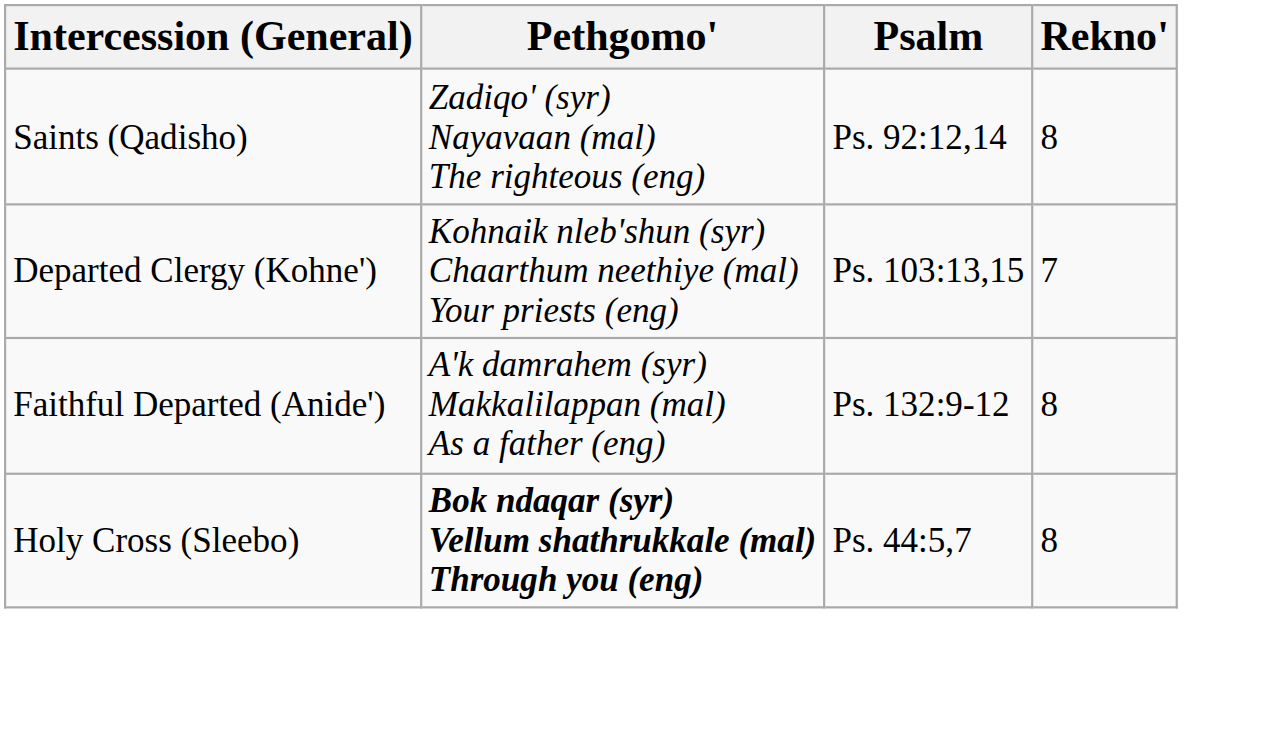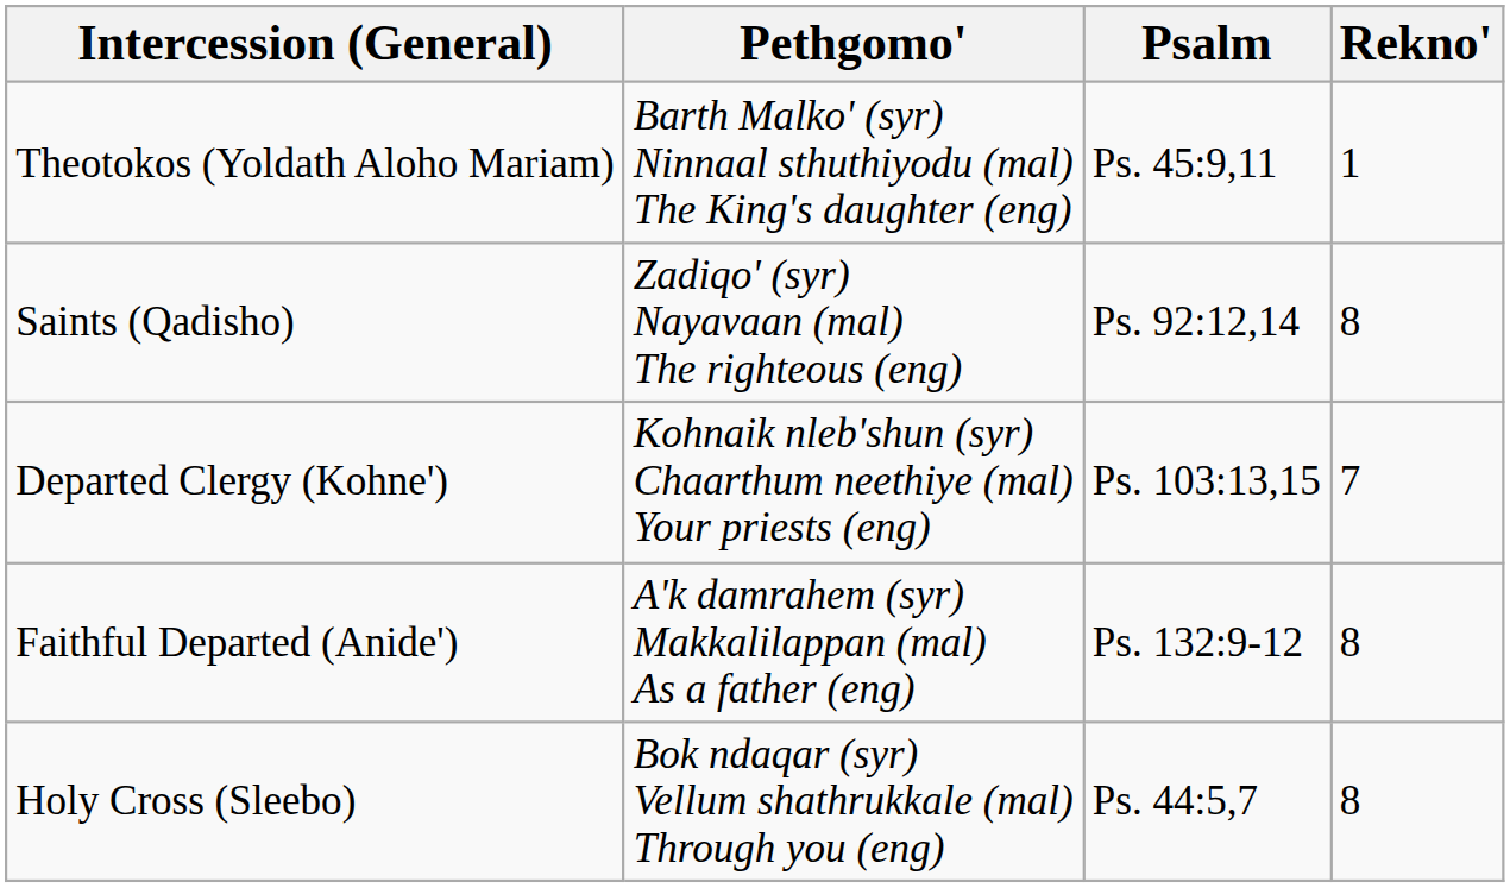+ row: Theotokos (Yoldath Aloho Mariam) | Barth Malko' (syr) Ninnaal sthuthiyodu (mal) The King's daughter (eng) | Ps. 45:9,11 | 1
Holy Cross (Sleebo) | Pethgomo': bold -> normal
